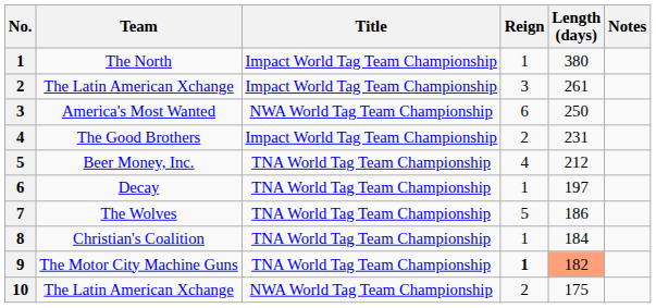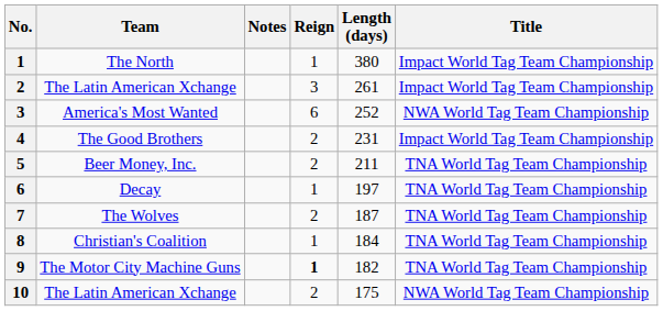columns swapped: Title <-> Notes
America's Most Wanted | Length (days): 250 -> 252
Beer Money, Inc. | Reign: 4 -> 2
Beer Money, Inc. | Length (days): 212 -> 211
The Wolves | Reign: 5 -> 2
The Wolves | Length (days): 186 -> 187
The Motor City Machine Guns | Length (days): lightsalmon background -> no background
